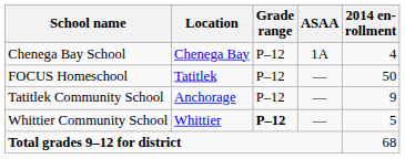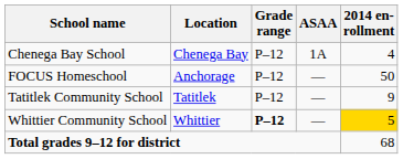FOCUS Homeschool | Location: Tatitlek -> Anchorage
Tatitlek Community School | Location: Anchorage -> Tatitlek
Whittier Community School | 2014 en- rollment: no background -> gold background
